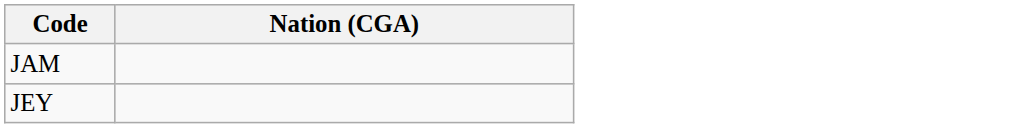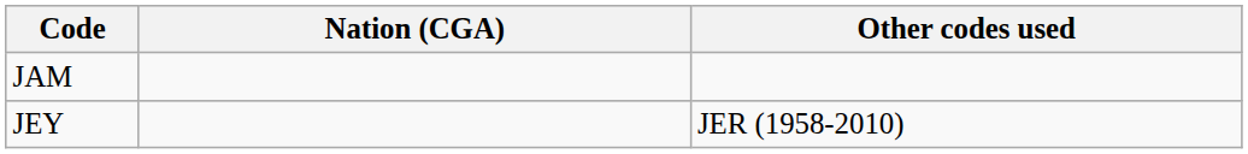+ column: Other codes used | JER (1958-2010)
